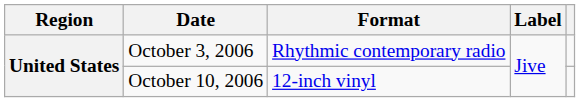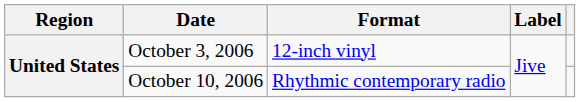October 3, 2006 | Format: Rhythmic contemporary radio -> 12-inch vinyl
October 10, 2006 | Format: 12-inch vinyl -> Rhythmic contemporary radio
